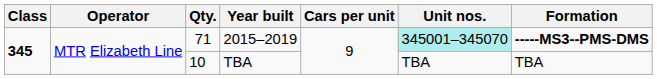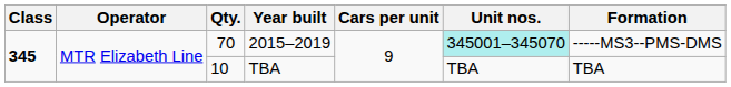2015–2019 | Qty.: 71 -> 70
2015–2019 | Formation: bold -> normal
